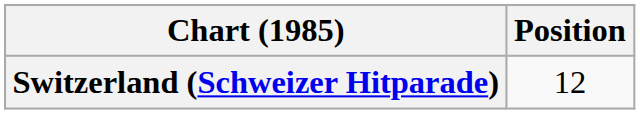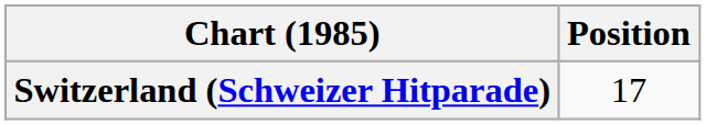Switzerland (Schweizer Hitparade) | Position: 12 -> 17
